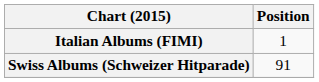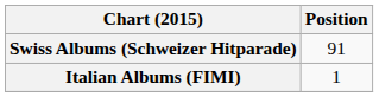rows swapped: Italian Albums (FIMI) <-> Swiss Albums (Schweizer Hitparade)
